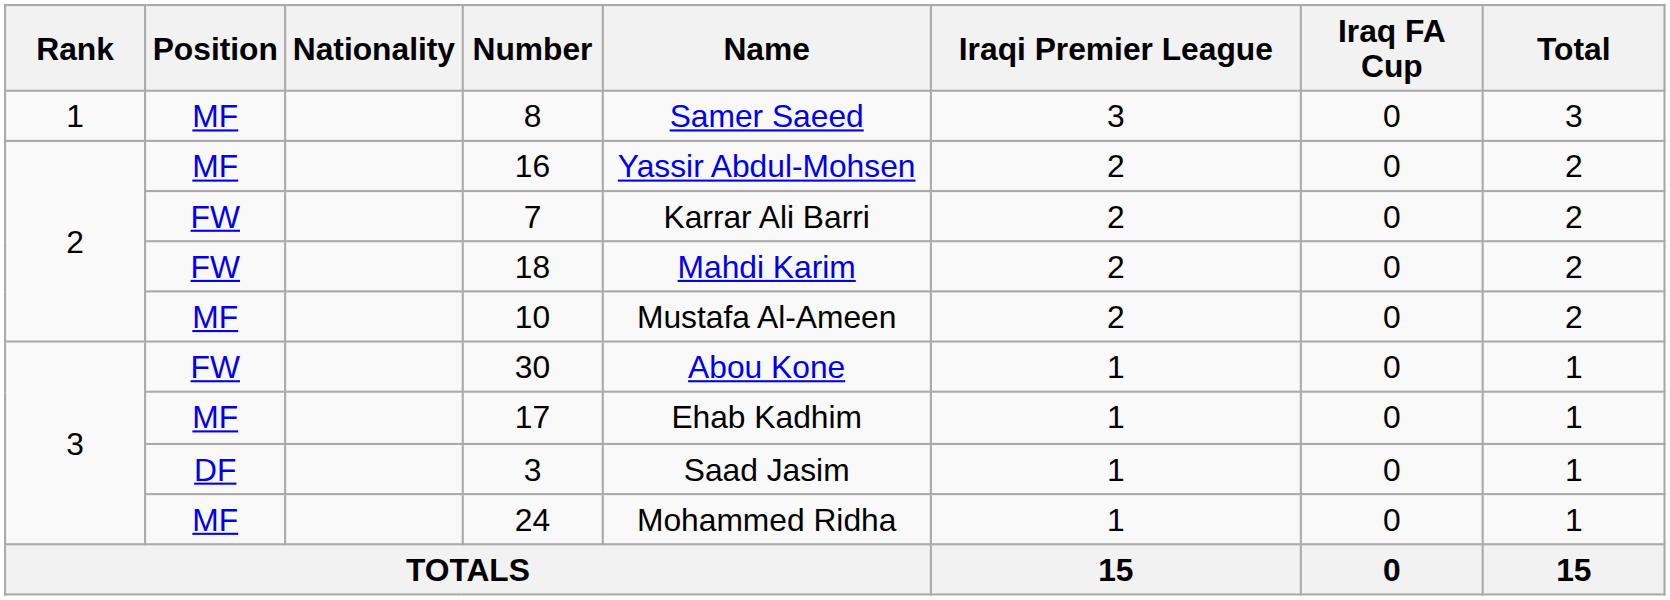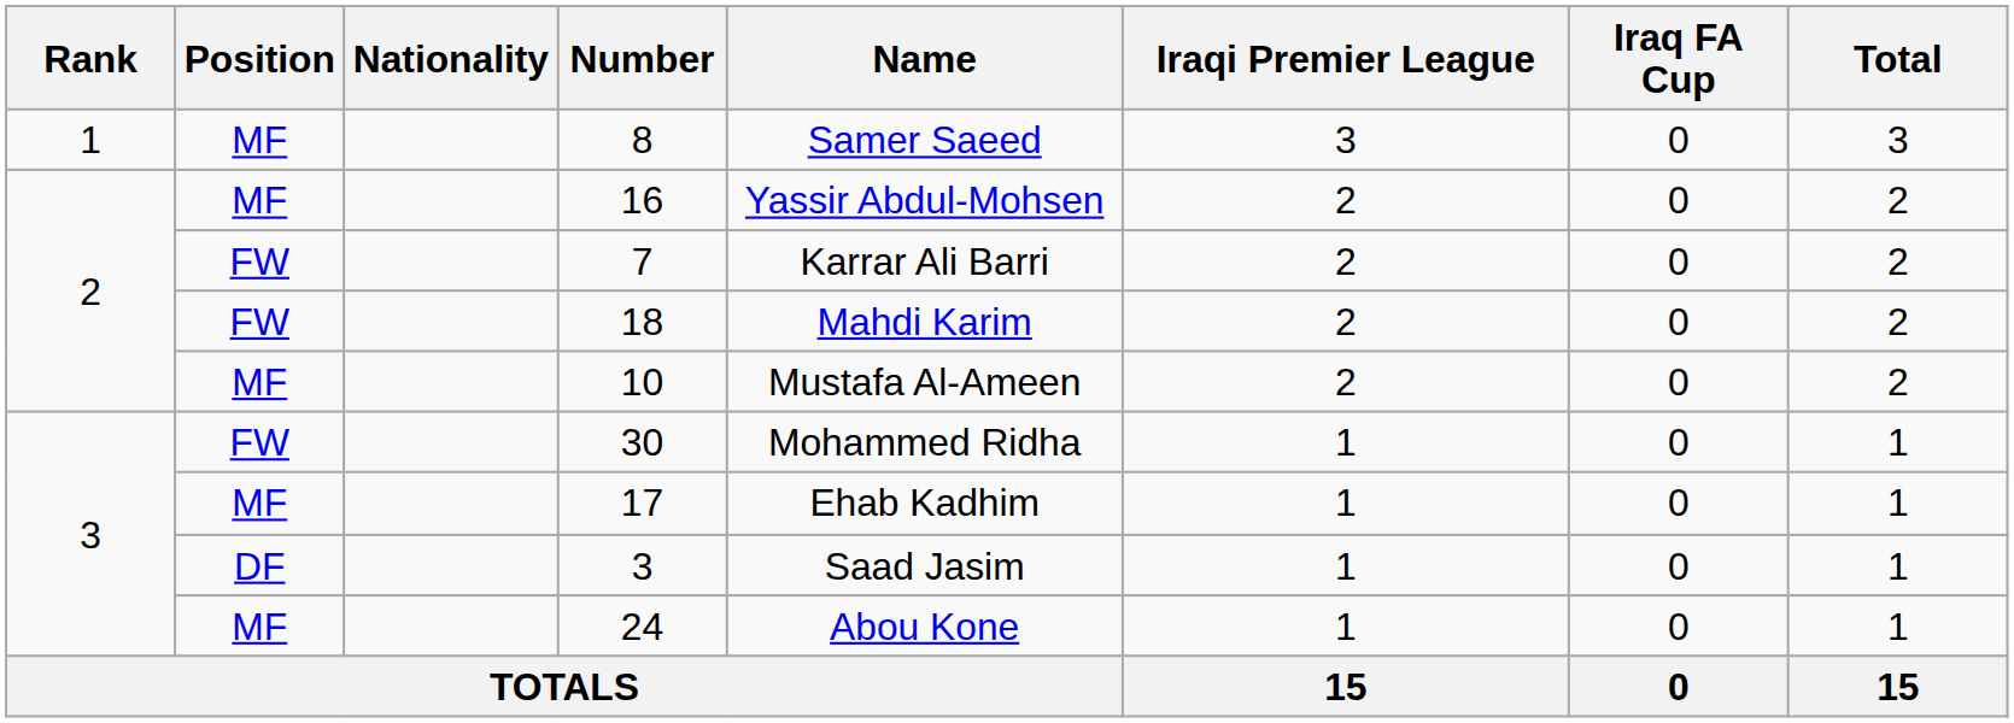30 | Name: Abou Kone -> Mohammed Ridha
24 | Name: Mohammed Ridha -> Abou Kone
